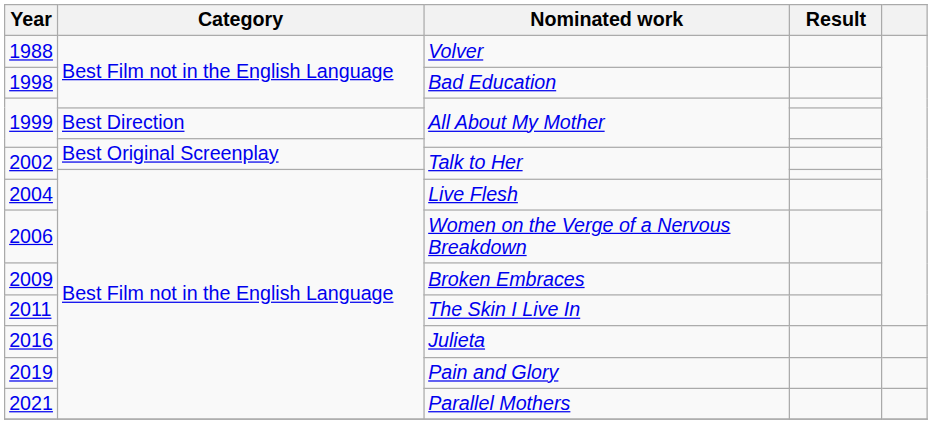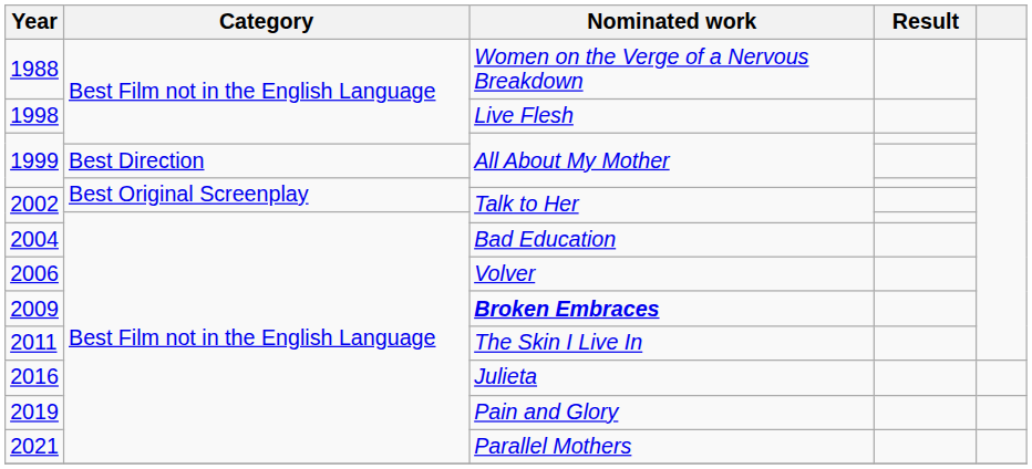1988 | Nominated work: Volver -> Women on the Verge of a Nervous Breakdown
1998 | Nominated work: Bad Education -> Live Flesh
2004 | Nominated work: Live Flesh -> Bad Education
2006 | Nominated work: Women on the Verge of a Nervous Breakdown -> Volver
2009 | Nominated work: normal -> bold
